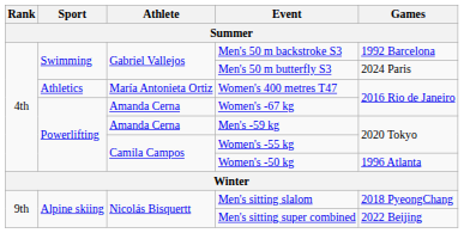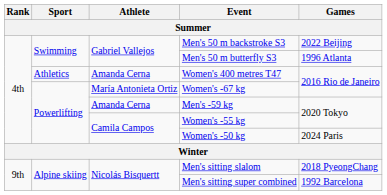Men's 50 m backstroke S3 | Games: 1992 Barcelona -> 2022 Beijing
Men's 50 m butterfly S3 | Games: 2024 Paris -> 1996 Atlanta
Women's 400 metres T47 | Athlete: María Antonieta Ortiz -> Amanda Cerna
Women's -67 kg | Athlete: Amanda Cerna -> María Antonieta Ortiz
Women's -50 kg | Games: 1996 Atlanta -> 2024 Paris
Men's sitting super combined | Games: 2022 Beijing -> 1992 Barcelona
